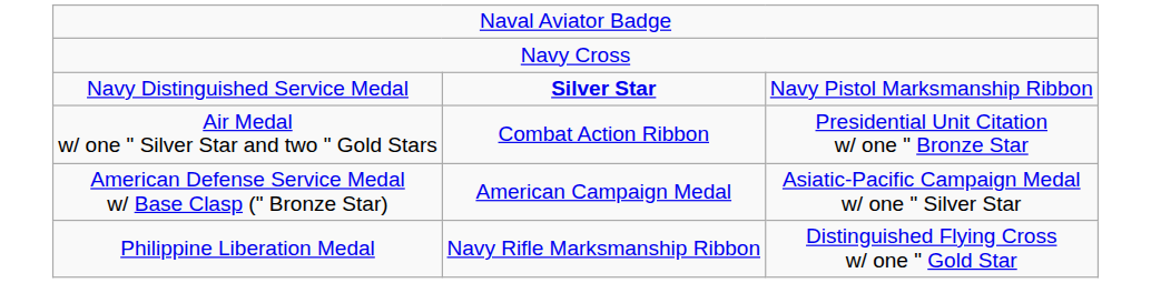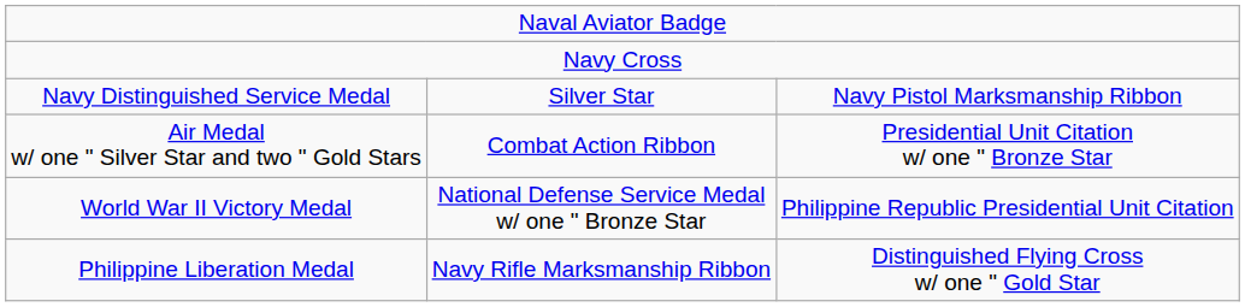Navy Distinguished Service Medal | column 2: bold -> normal
- row: American Defense Service Medal w/ Base Clasp (" Bronze Star) | American Campaign Medal | Asiatic-Pacific Campaign Medal w/ one " Silver Star
+ row: World War II Victory Medal | National Defense Service Medal w/ one " Bronze Star | Philippine Republic Presidential Unit Citation
